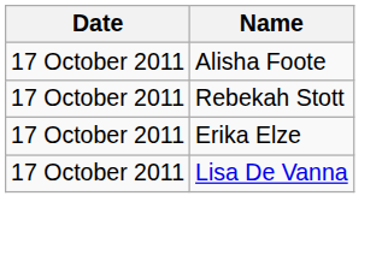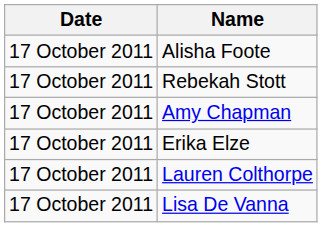+ row: 17 October 2011 | Amy Chapman
+ row: 17 October 2011 | Lauren Colthorpe
